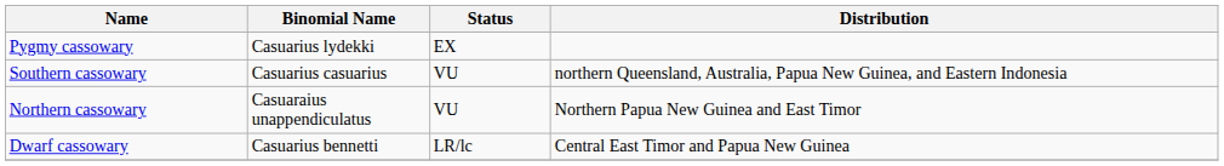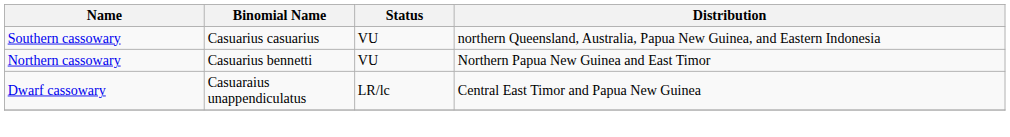- row: Pygmy cassowary | Casuarius lydekki | EX
Northern cassowary | Binomial Name: Casuaraius unappendiculatus -> Casuarius bennetti
Dwarf cassowary | Binomial Name: Casuarius bennetti -> Casuaraius unappendiculatus
